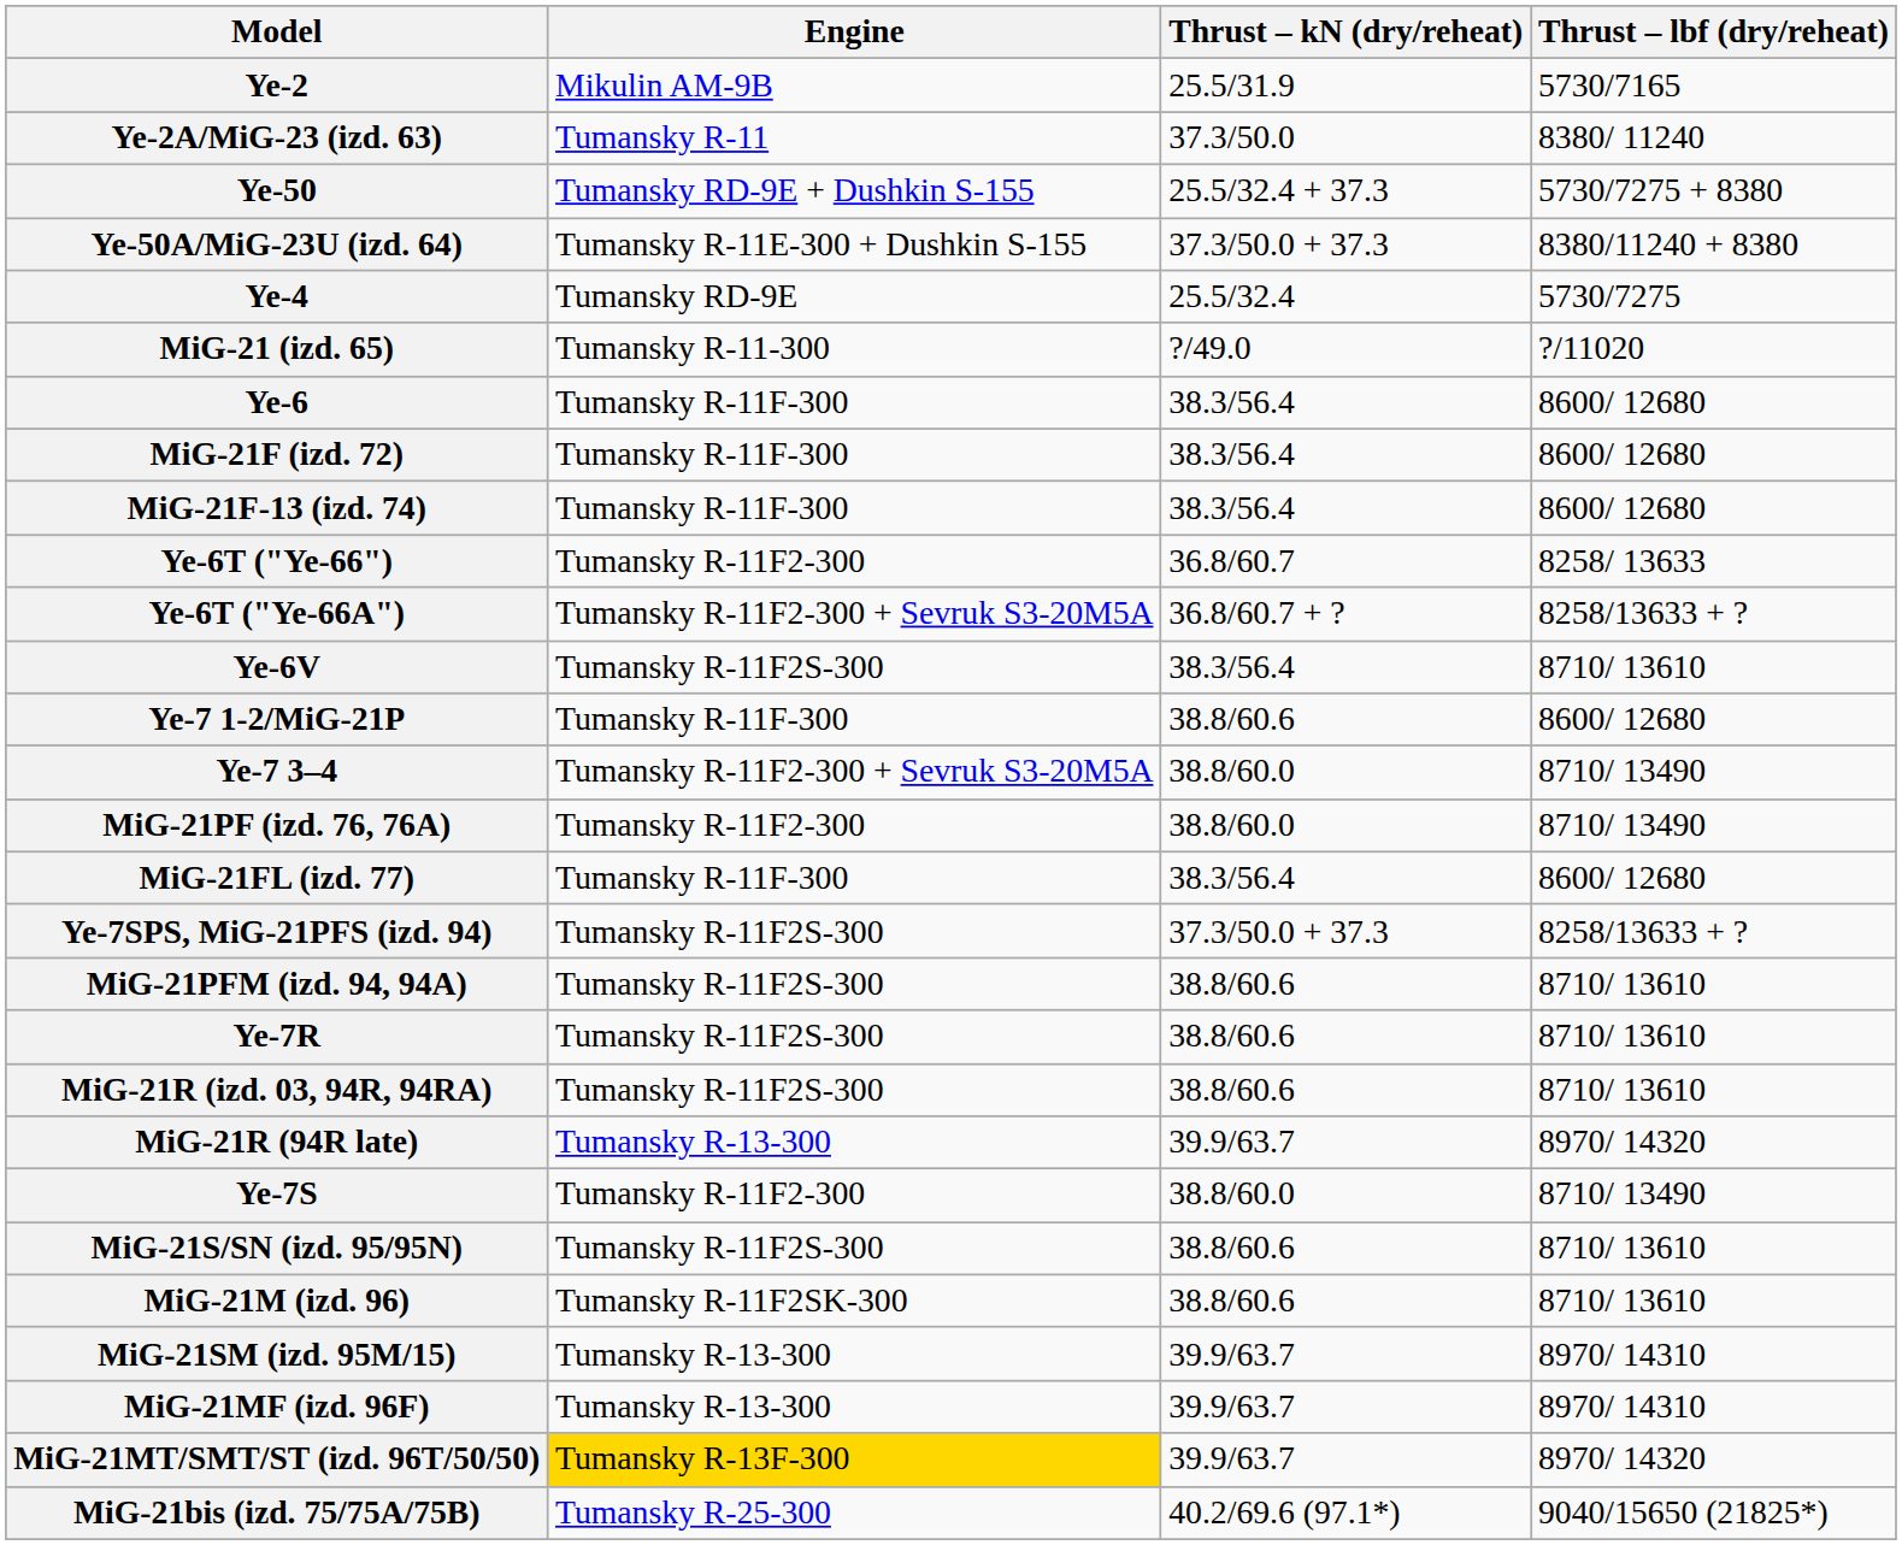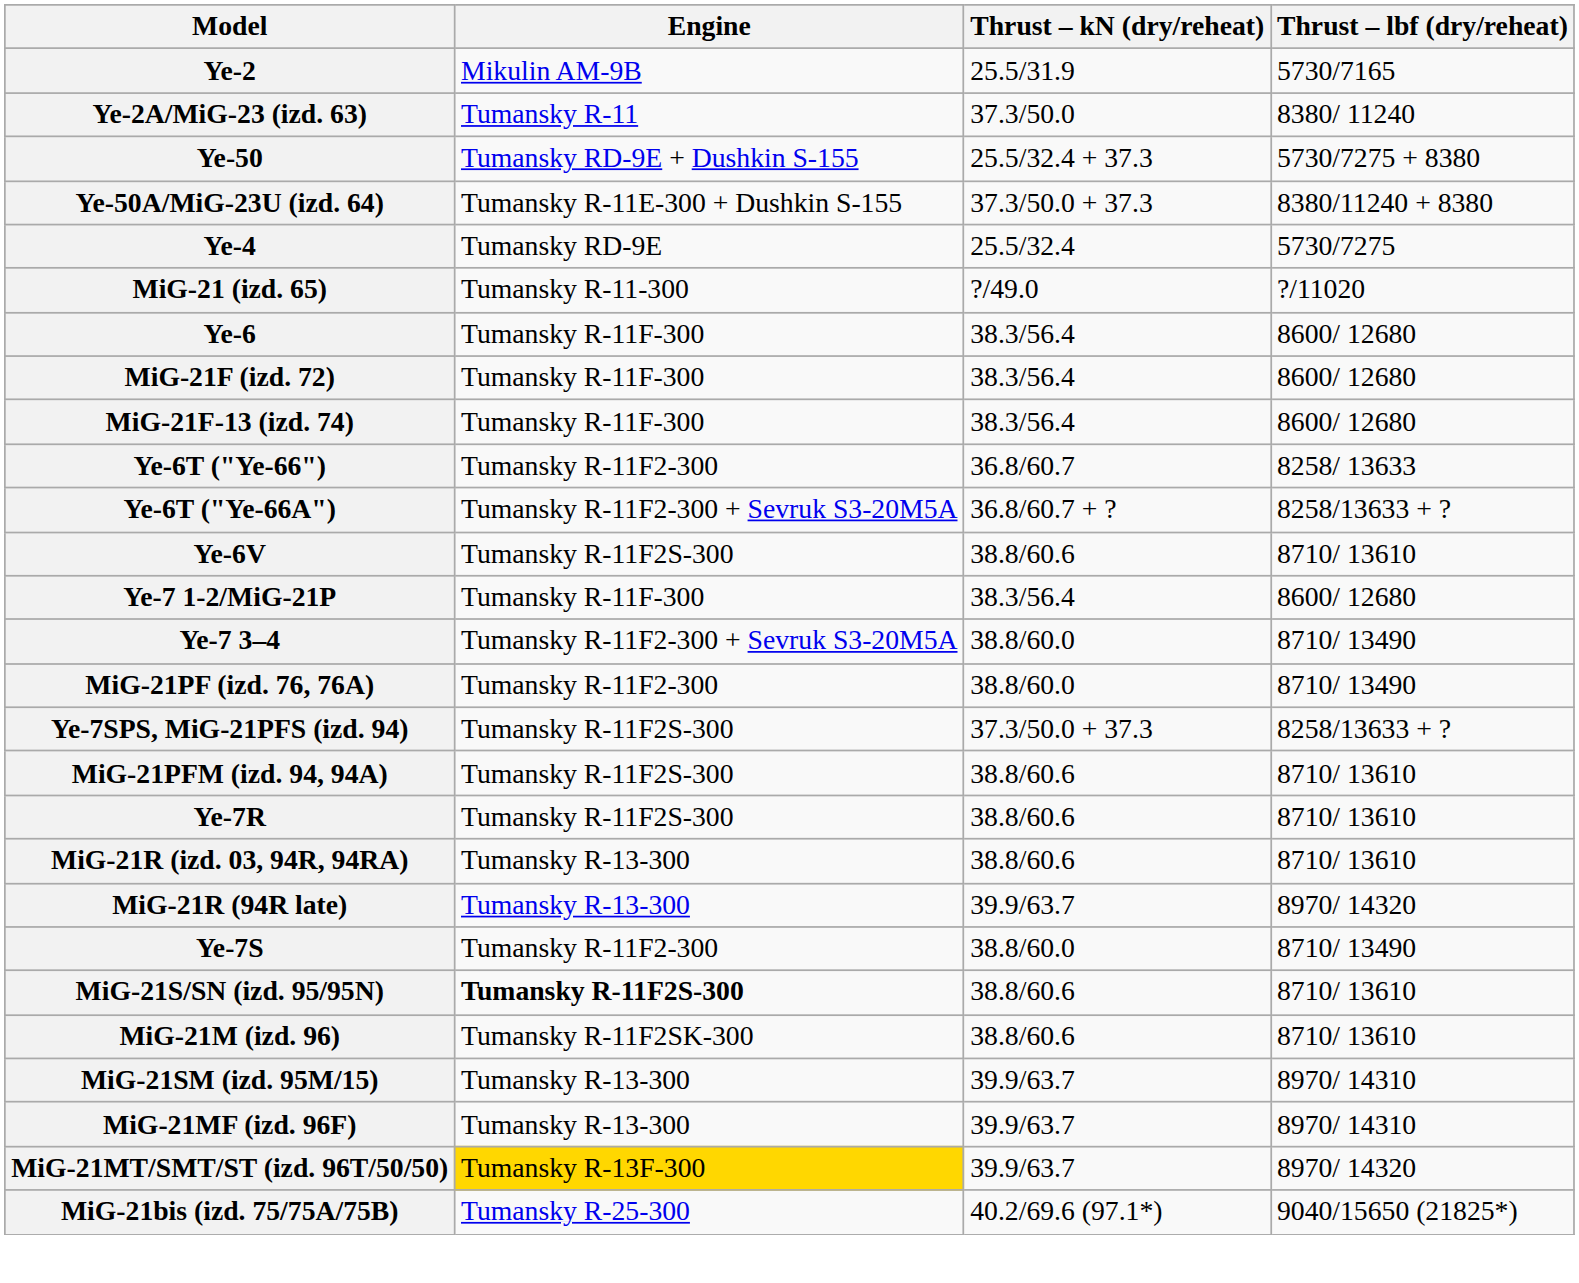Ye-6V | Thrust – kN (dry/reheat): 38.3/56.4 -> 38.8/60.6
Ye-7 1-2/MiG-21P | Thrust – kN (dry/reheat): 38.8/60.6 -> 38.3/56.4
- row: MiG-21FL (izd. 77) | Tumansky R-11F-300 | 38.3/56.4 | 8600/ 12680
MiG-21R (izd. 03, 94R, 94RA) | Engine: Tumansky R-11F2S-300 -> Tumansky R-13-300
MiG-21S/SN (izd. 95/95N) | Engine: normal -> bold
